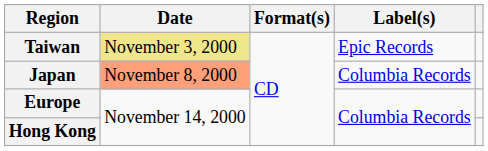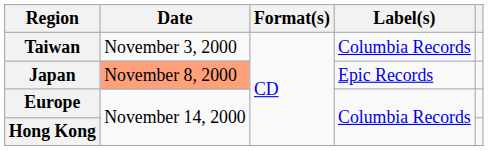Taiwan | Date: khaki background -> no background
Taiwan | Label(s): Epic Records -> Columbia Records
Japan | Label(s): Columbia Records -> Epic Records
